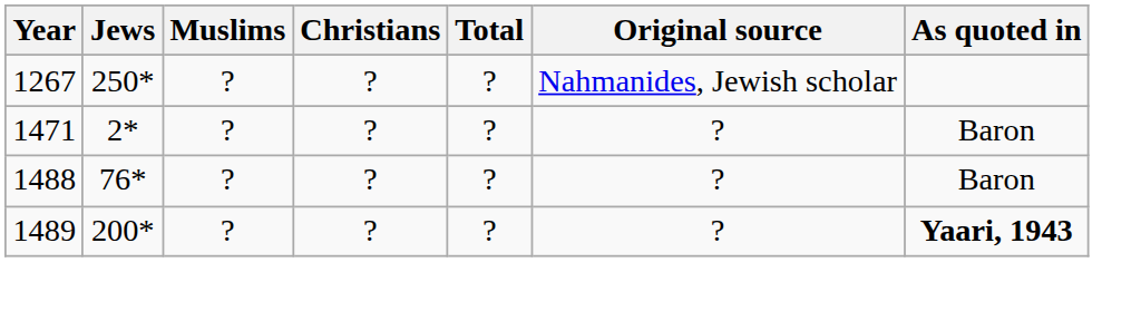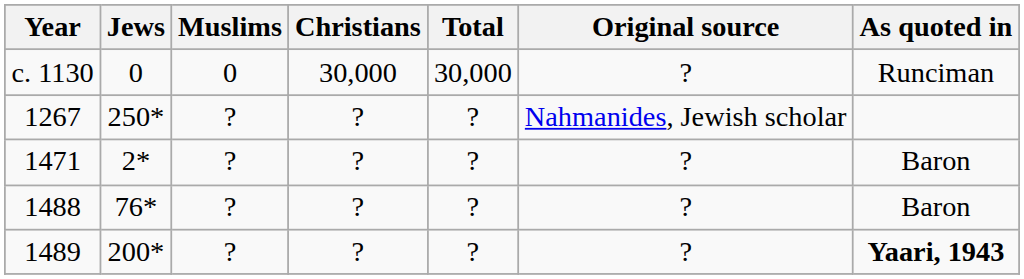+ row: c. 1130 | 0 | 0 | 30,000 | 30,000 | ? | Runciman
